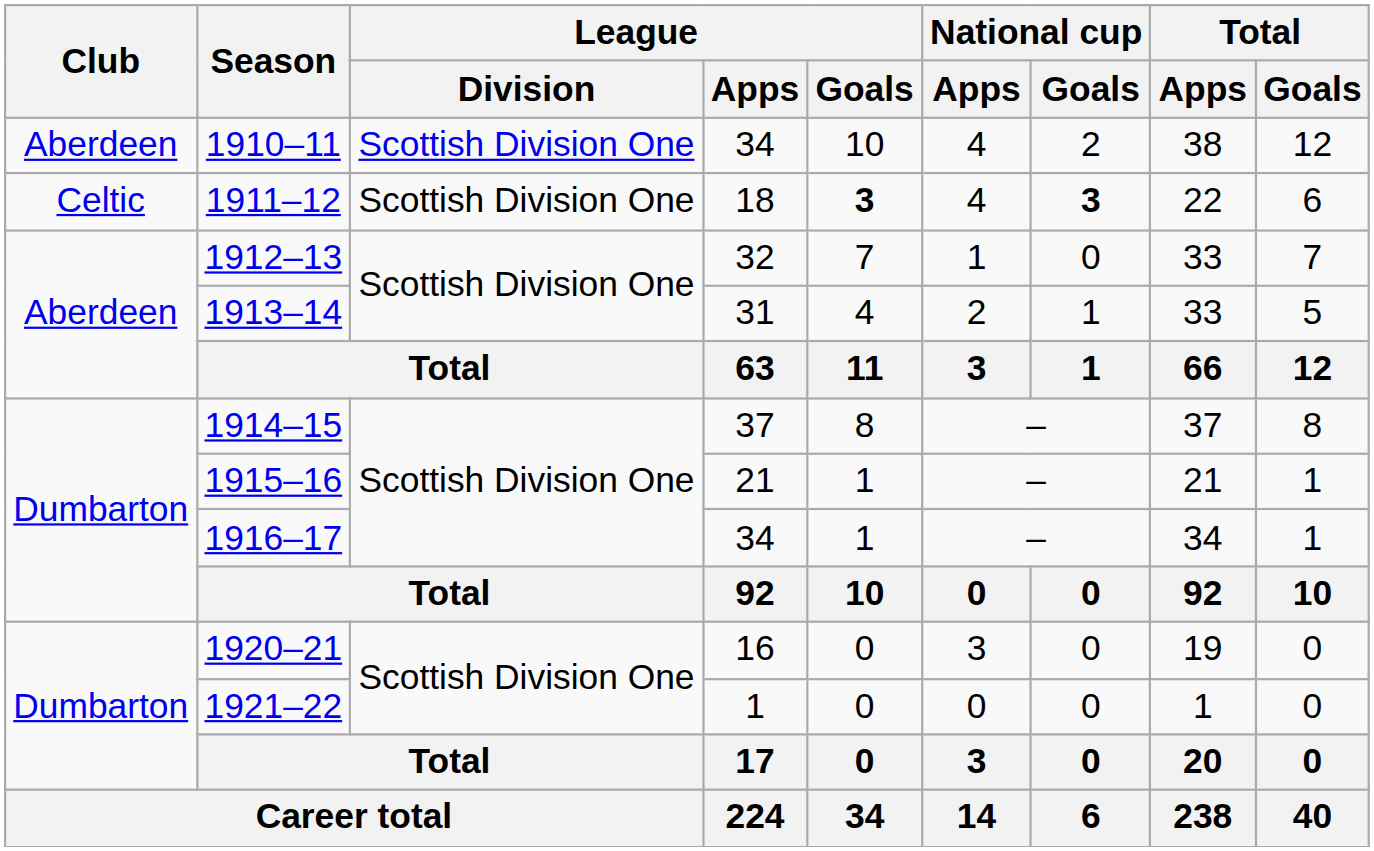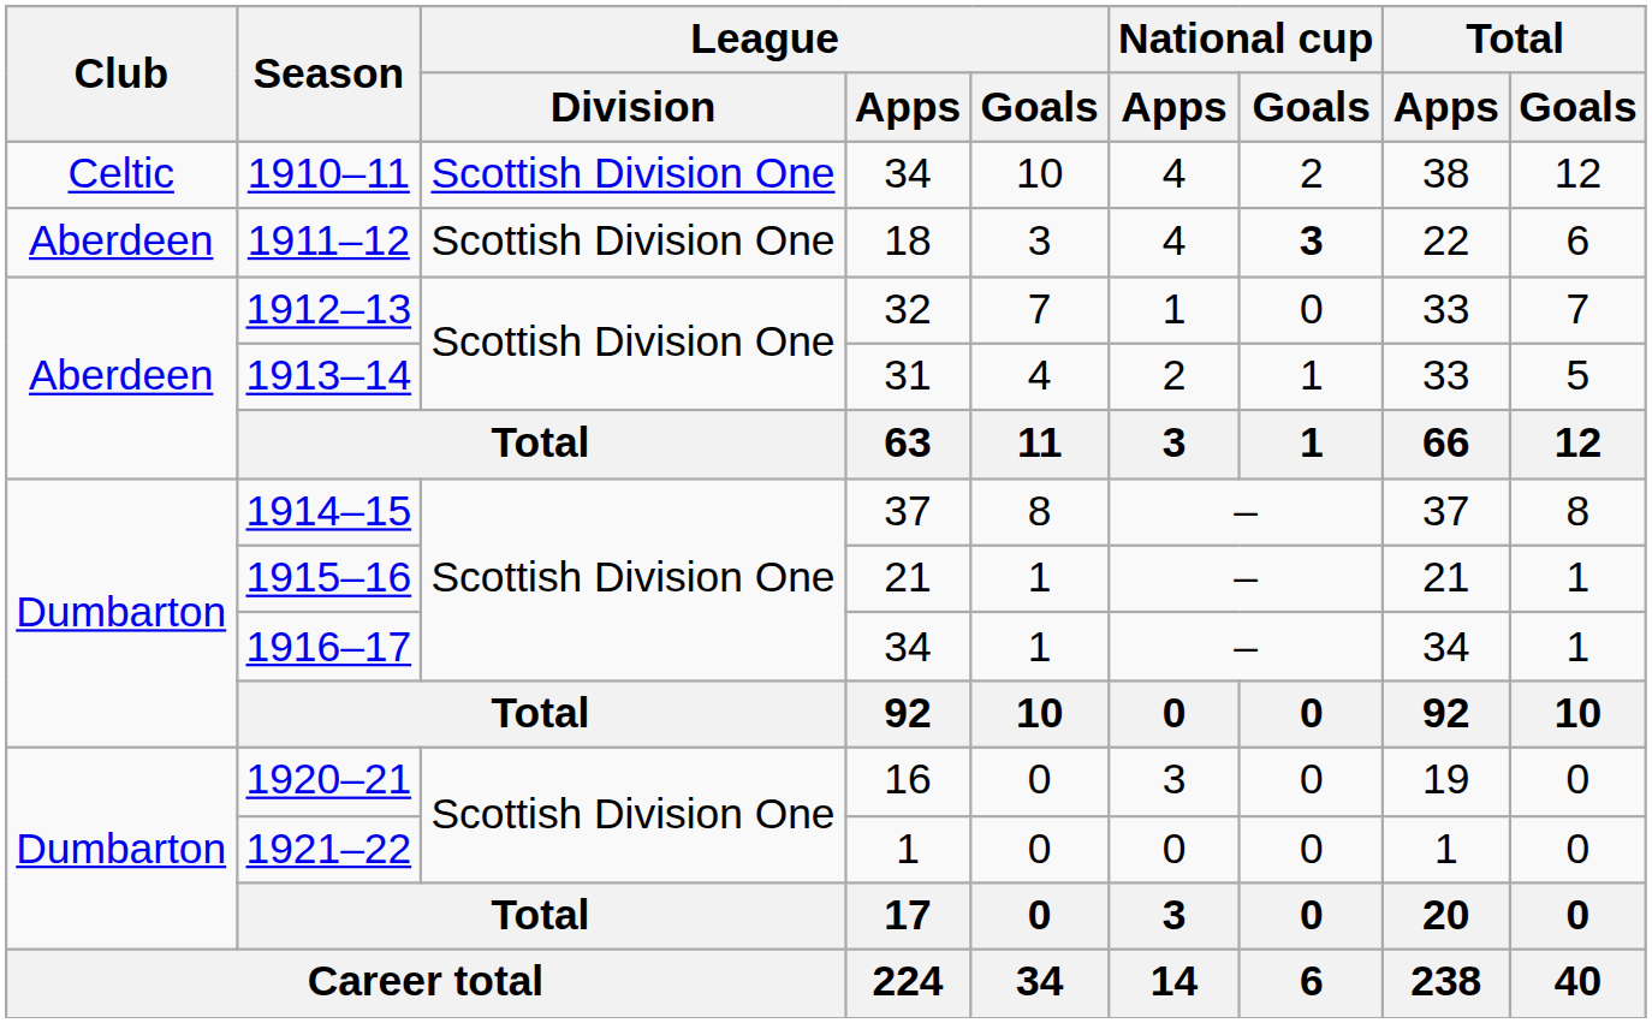1910–11 | Club: Aberdeen -> Celtic
1911–12 | Club: Celtic -> Aberdeen
1911–12 | League / Goals: bold -> normal
